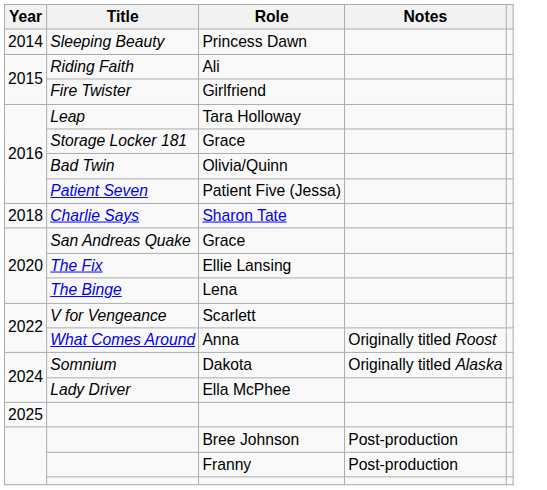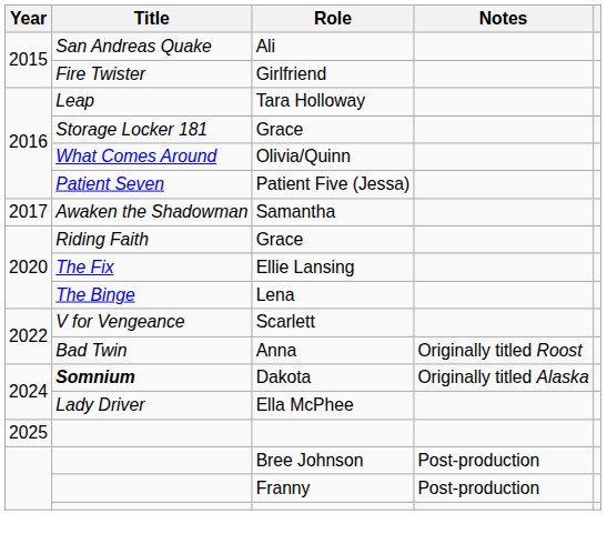- row: 2014 | Sleeping Beauty | Princess Dawn
Ali | Title: Riding Faith -> San Andreas Quake
Olivia/Quinn | Title: Bad Twin -> What Comes Around
+ row: 2017 | Awaken the Shadowman | Samantha
- row: 2018 | Charlie Says | Sharon Tate
2020 / Grace | Title: San Andreas Quake -> Riding Faith
Anna | Title: What Comes Around -> Bad Twin
Dakota | Title: normal -> bold
